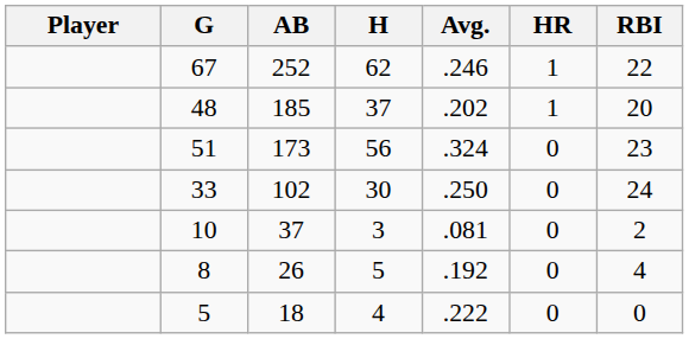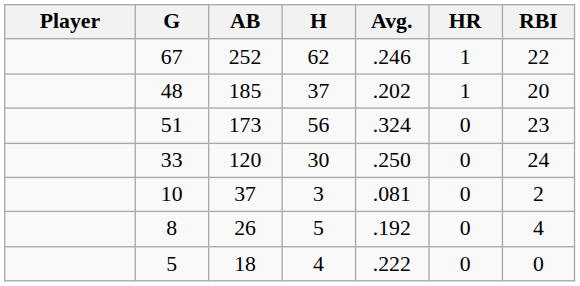33 | AB: 102 -> 120
